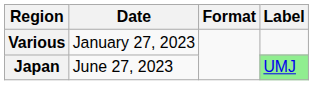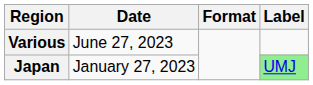Various | Date: January 27, 2023 -> June 27, 2023
Japan | Date: June 27, 2023 -> January 27, 2023
